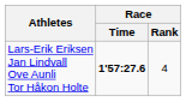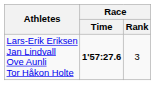Lars-Erik Eriksen Jan Lindvall Ove Aunli Tor Håkon Holte | Race / Rank: 4 -> 3
